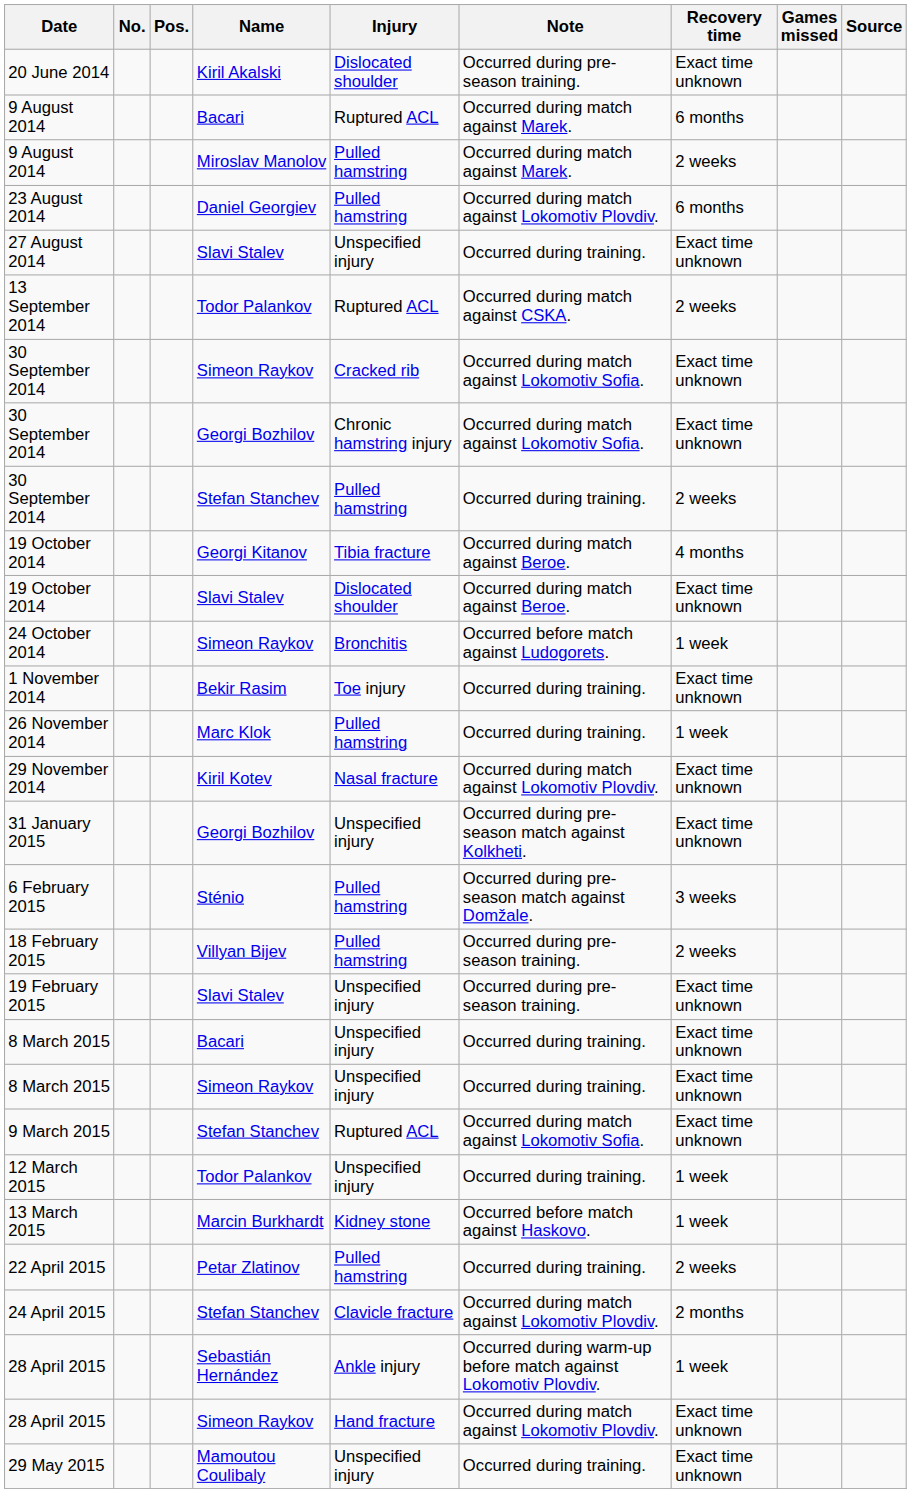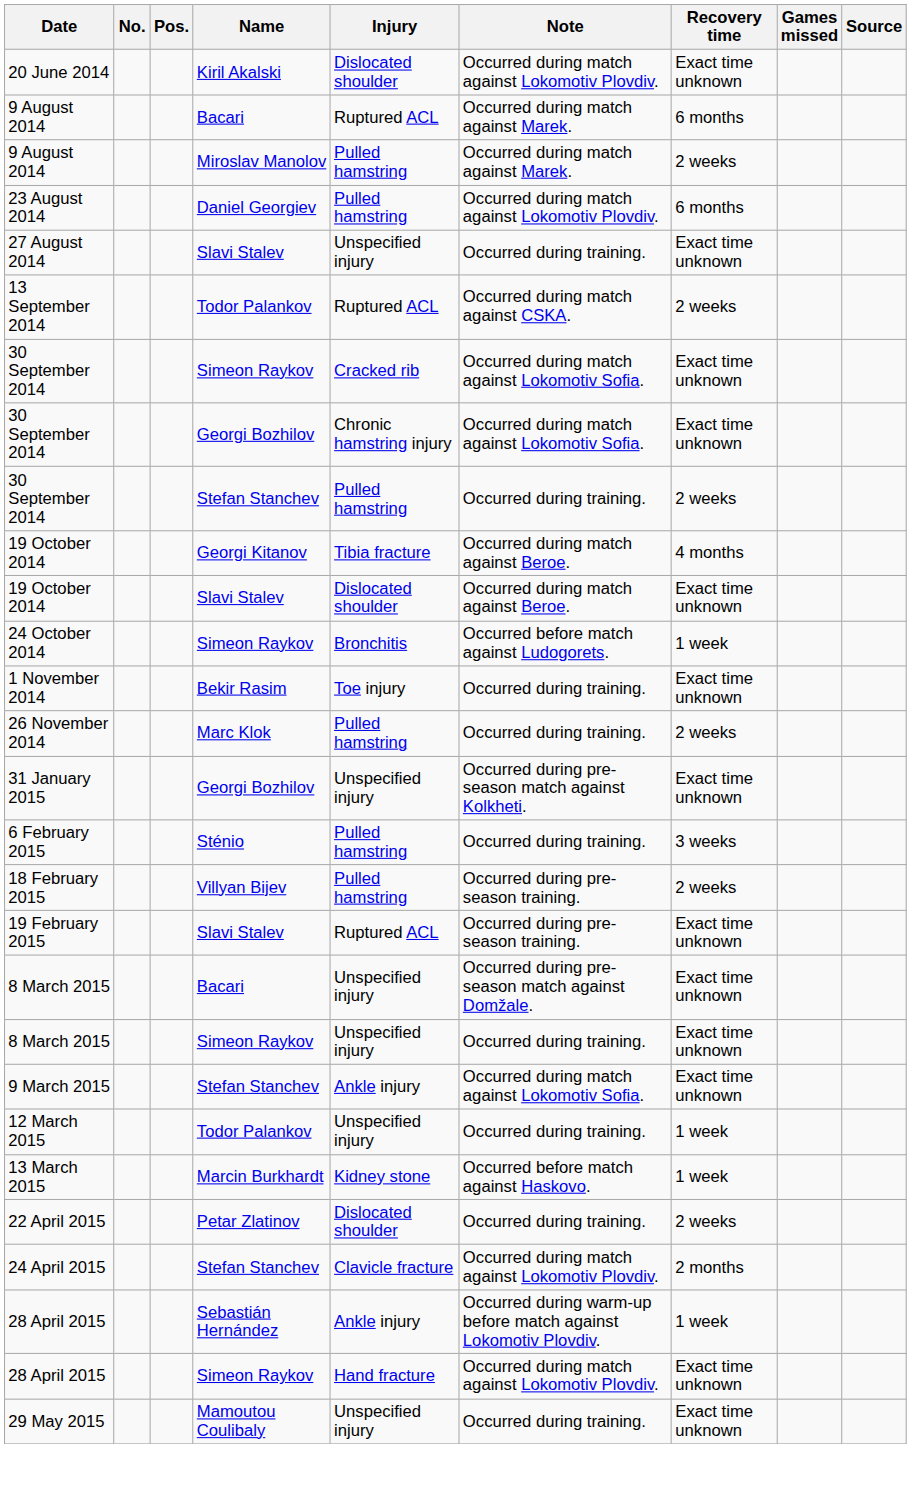20 June 2014 | Note: Occurred during pre-season training. -> Occurred during match against Lokomotiv Plovdiv.
26 November 2014 | Recovery time: 1 week -> 2 weeks
- row: 29 November 2014 | Kiril Kotev | Nasal fracture | Occurred during match against Lokomotiv Plovdiv. | Exact time unknown
6 February 2015 | Note: Occurred during pre-season match against Domžale. -> Occurred during training.
19 February 2015 | Injury: Unspecified injury -> Ruptured ACL
8 March 2015 / Bacari | Note: Occurred during training. -> Occurred during pre-season match against Domžale.
9 March 2015 | Injury: Ruptured ACL -> Ankle injury
22 April 2015 | Injury: Pulled hamstring -> Dislocated shoulder
